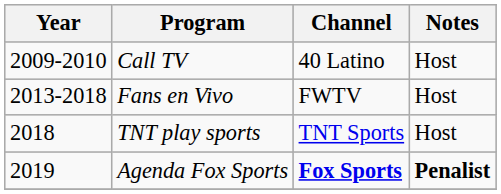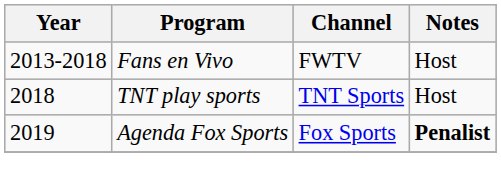- row: 2009-2010 | Call TV | 40 Latino | Host
Agenda Fox Sports | Channel: bold -> normal
